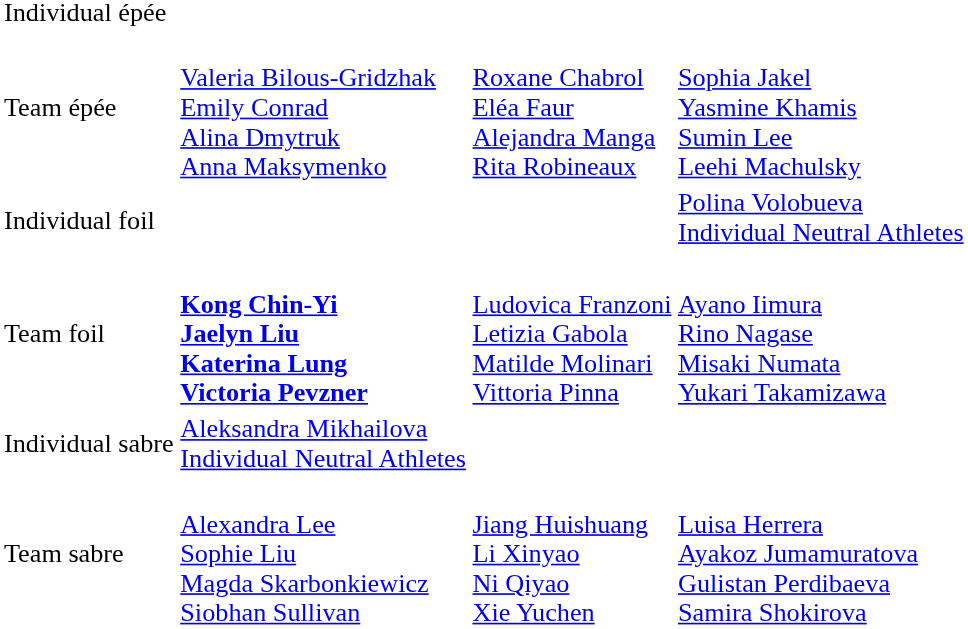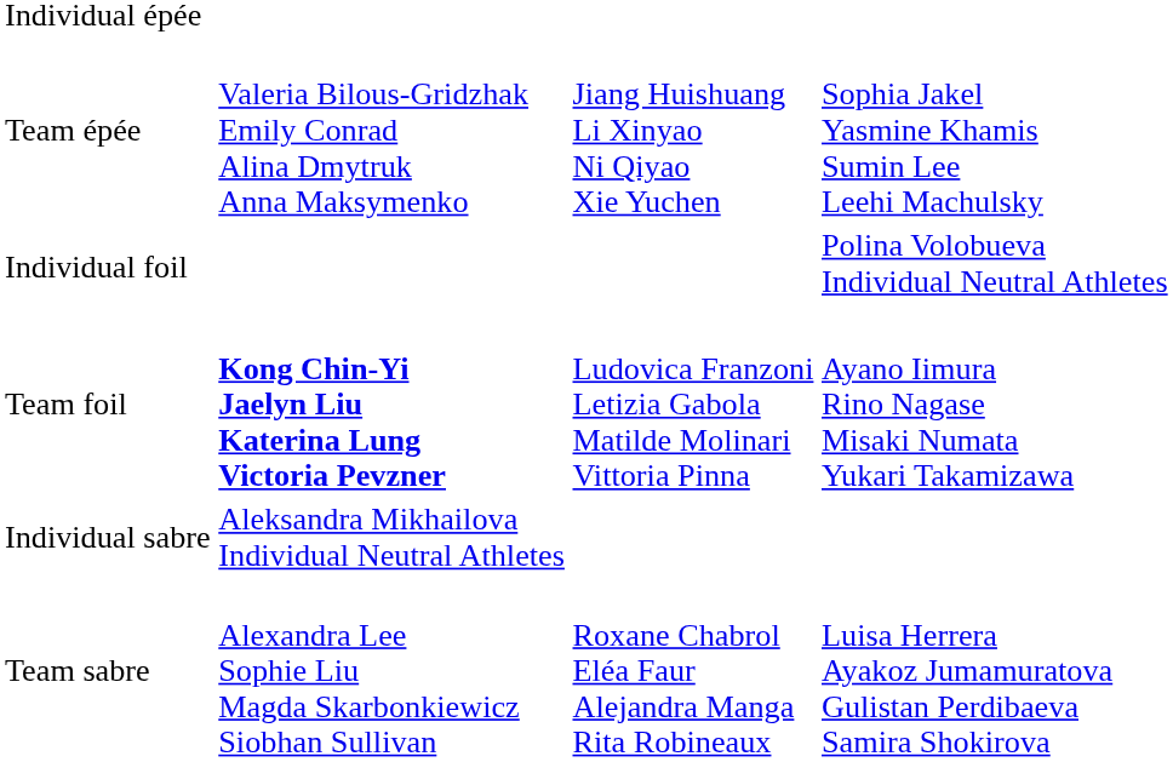Team épée | column 3: Roxane Chabrol Eléa Faur Alejandra Manga Rita Robineaux -> Jiang Huishuang Li Xinyao Ni Qiyao Xie Yuchen
Team sabre | column 3: Jiang Huishuang Li Xinyao Ni Qiyao Xie Yuchen -> Roxane Chabrol Eléa Faur Alejandra Manga Rita Robineaux
